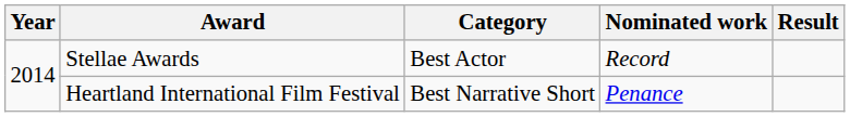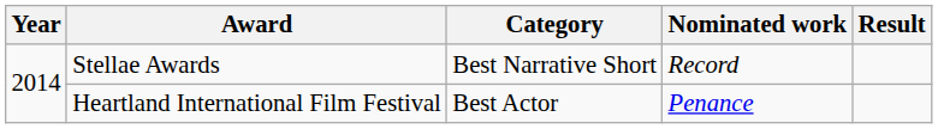Stellae Awards | Category: Best Actor -> Best Narrative Short
Heartland International Film Festival | Category: Best Narrative Short -> Best Actor
